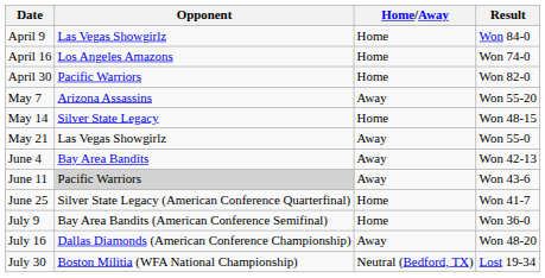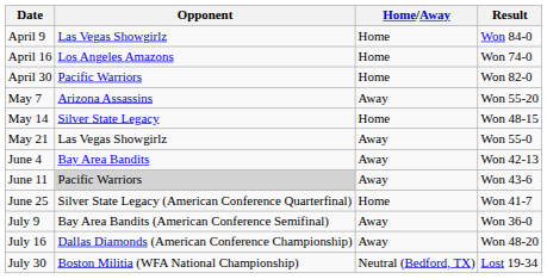July 9 | Home/Away: Home -> Away
